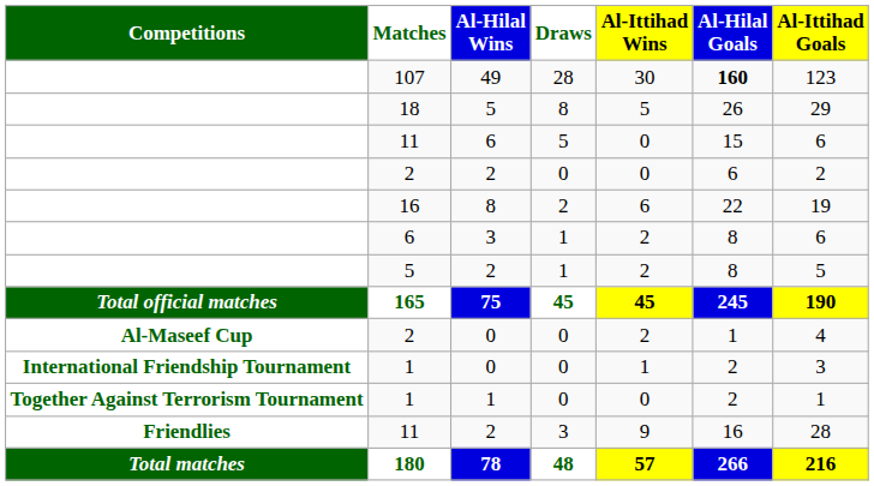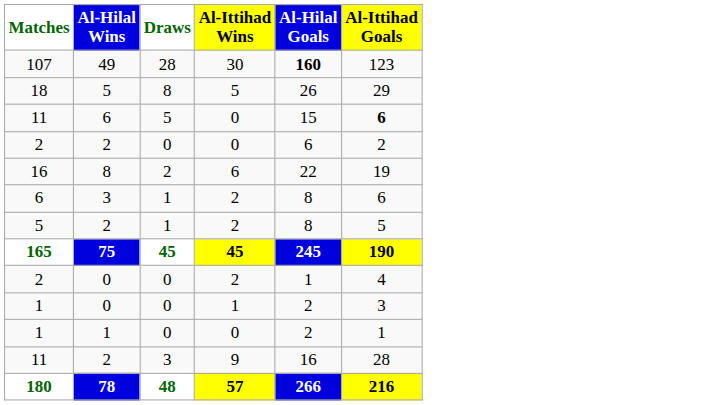- column: Competitions | Total official matches | Al-Maseef Cup | International Friendship Tournament | Together Against Terrorism Tournament | Friendlies | Total matches
11 / 6 | Al-Ittihad Goals: normal -> bold
